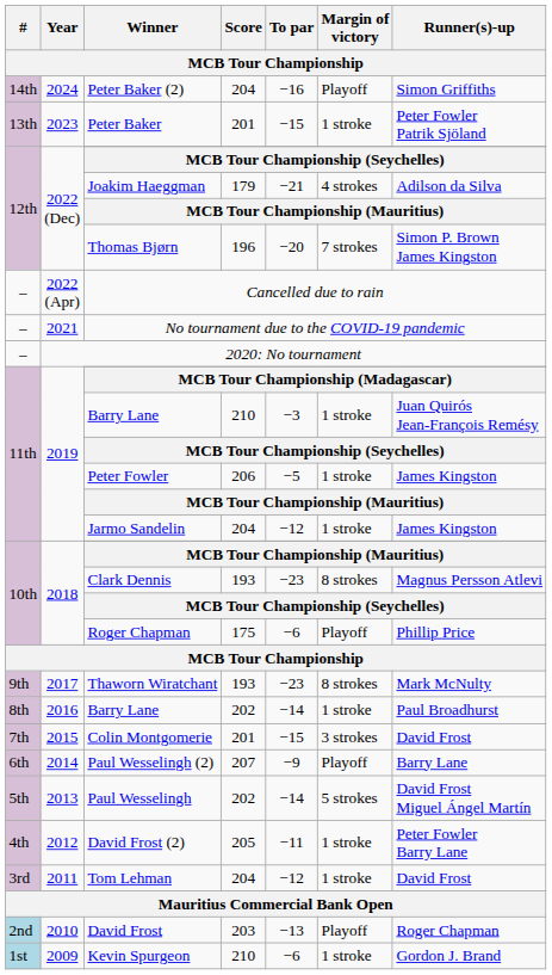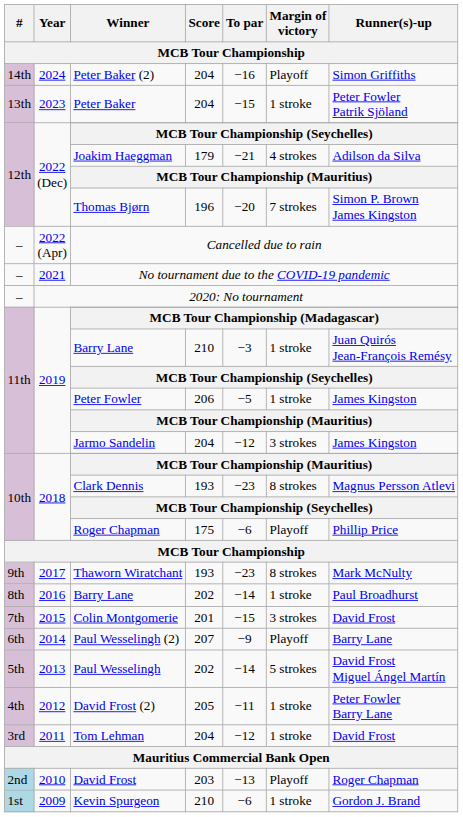Peter Baker | Score / MCB Tour Championship: 201 -> 204
Jarmo Sandelin | Margin of victory / MCB Tour Championship: 1 stroke -> 3 strokes
